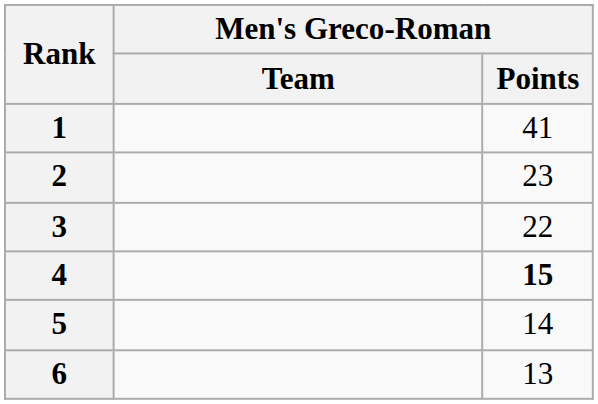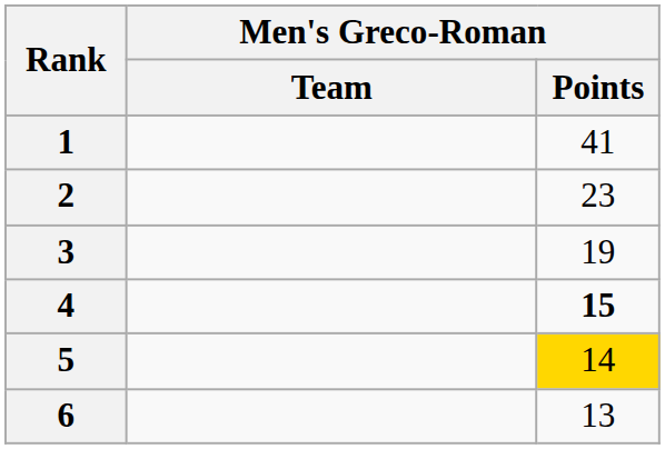3 | Men's Greco-Roman / Points: 22 -> 19
5 | Men's Greco-Roman / Points: no background -> gold background
